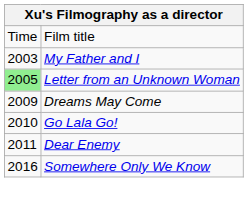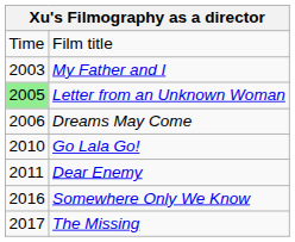Dreams May Come | column 1: 2009 -> 2006
+ row: 2017 | The Missing
